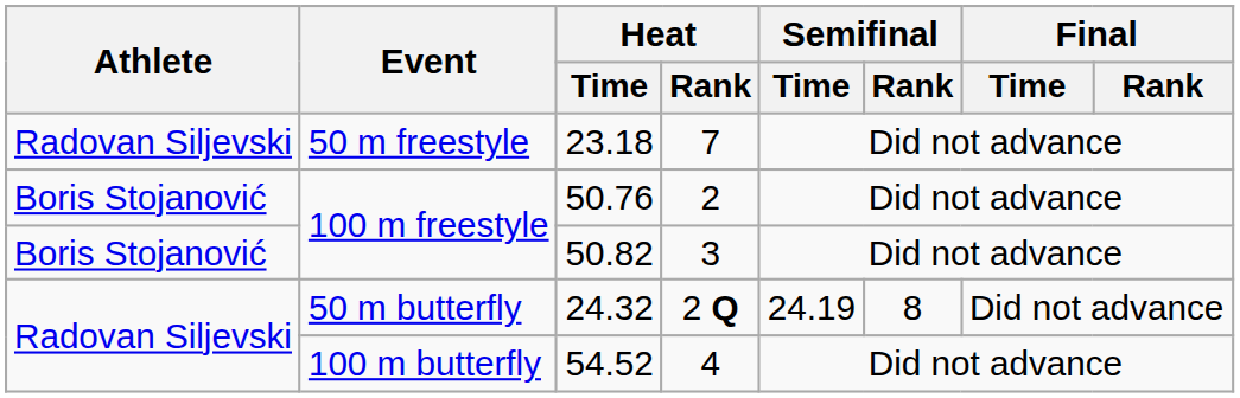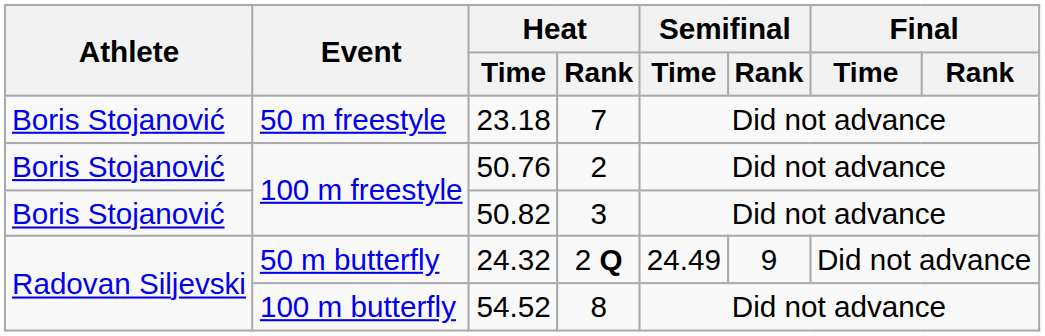23.18 | Athlete: Radovan Siljevski -> Boris Stojanović
24.32 | Semifinal / Time: 24.19 -> 24.49
24.32 | Semifinal / Rank: 8 -> 9
54.52 | Heat / Rank: 4 -> 8
